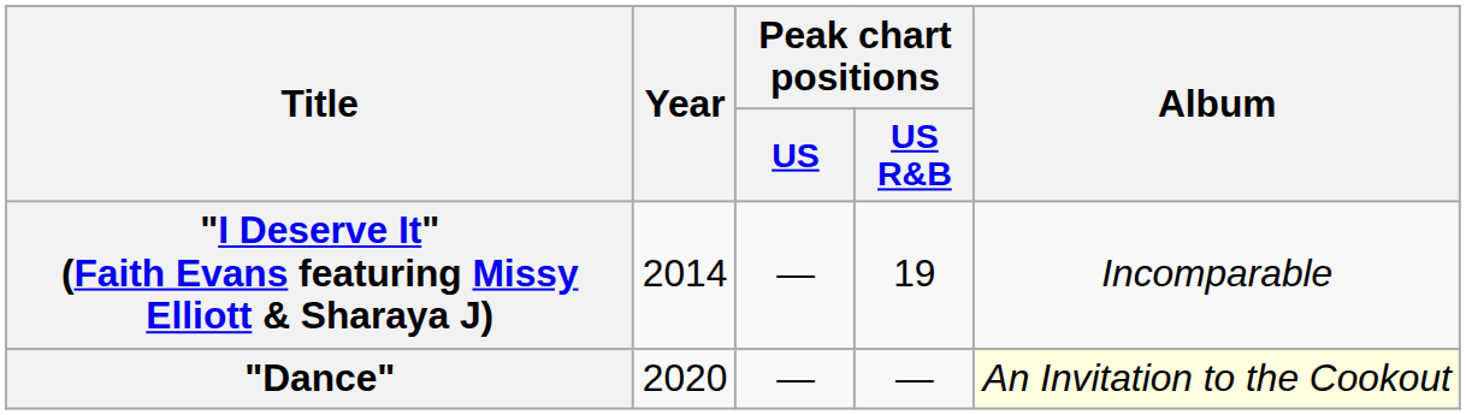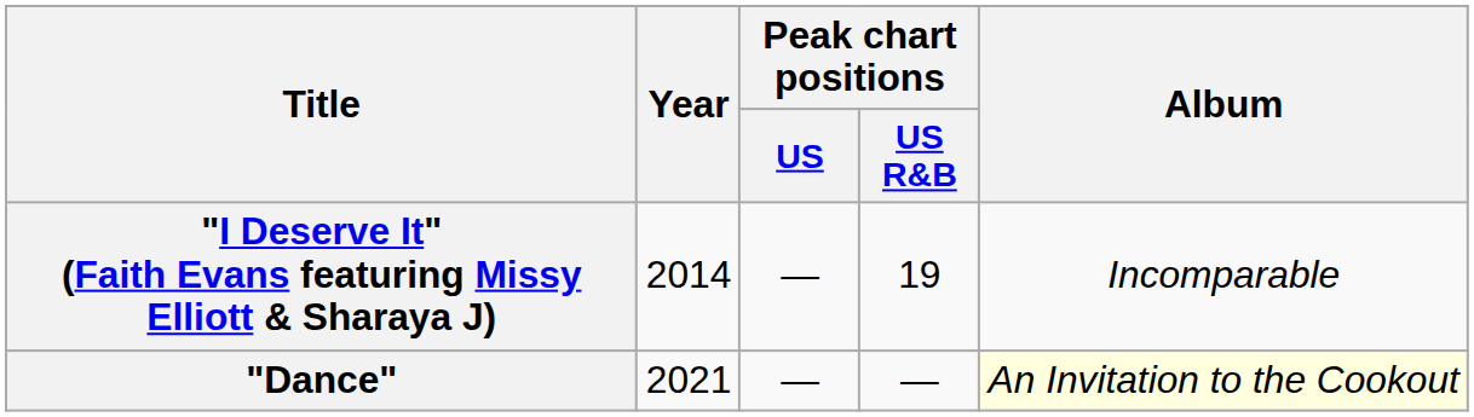"Dance" | Year: 2020 -> 2021
